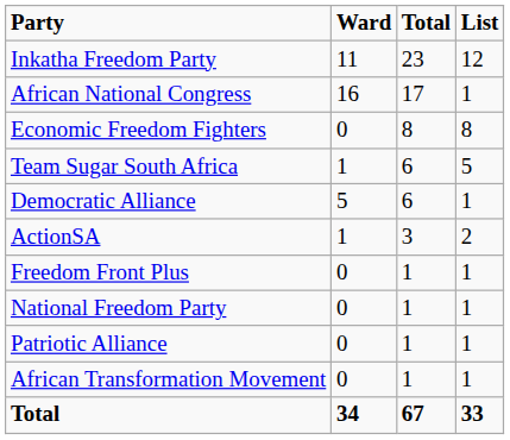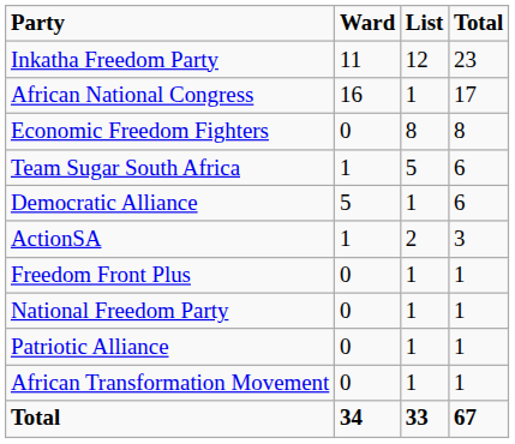columns swapped: List <-> Total
